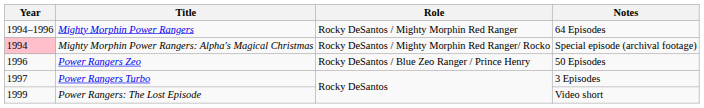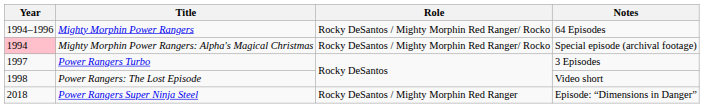Mighty Morphin Power Rangers | Role: Rocky DeSantos / Mighty Morphin Red Ranger -> Rocky DeSantos / Mighty Morphin Red Ranger/ Rocko
- row: 1996 | Power Rangers Zeo | Rocky DeSantos / Blue Zeo Ranger / Prince Henry | 50 Episodes
Power Rangers: The Lost Episode | Year: 1999 -> 1998
+ row: 2018 | Power Rangers Super Ninja Steel | Rocky DeSantos / Mighty Morphin Red Ranger | Episode: “Dimensions in Danger”
